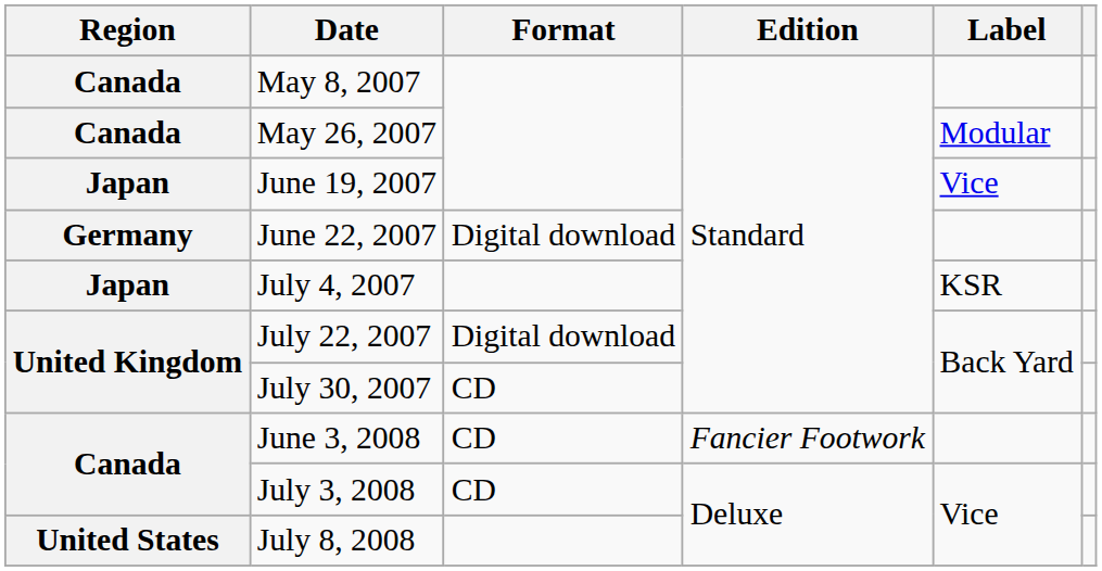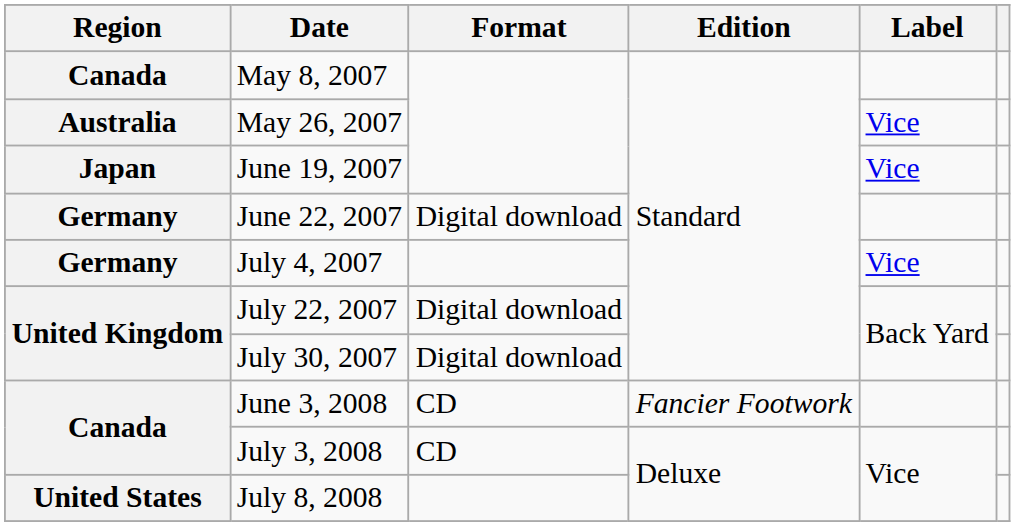May 26, 2007 | Region: Canada -> Australia
May 26, 2007 | Label: Modular -> Vice
July 4, 2007 | Region: Japan -> Germany
July 4, 2007 | Label: KSR -> Vice
July 30, 2007 | Format: CD -> Digital download
